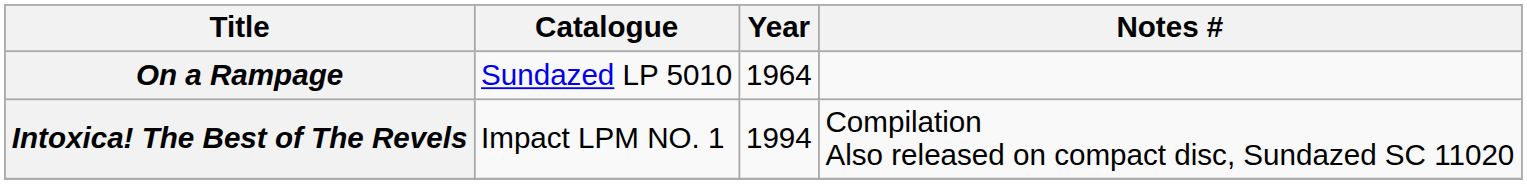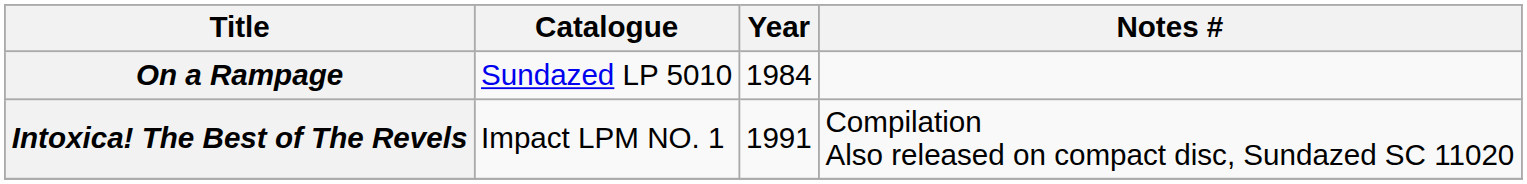On a Rampage | Year: 1964 -> 1984
Intoxica! The Best of The Revels | Year: 1994 -> 1991
